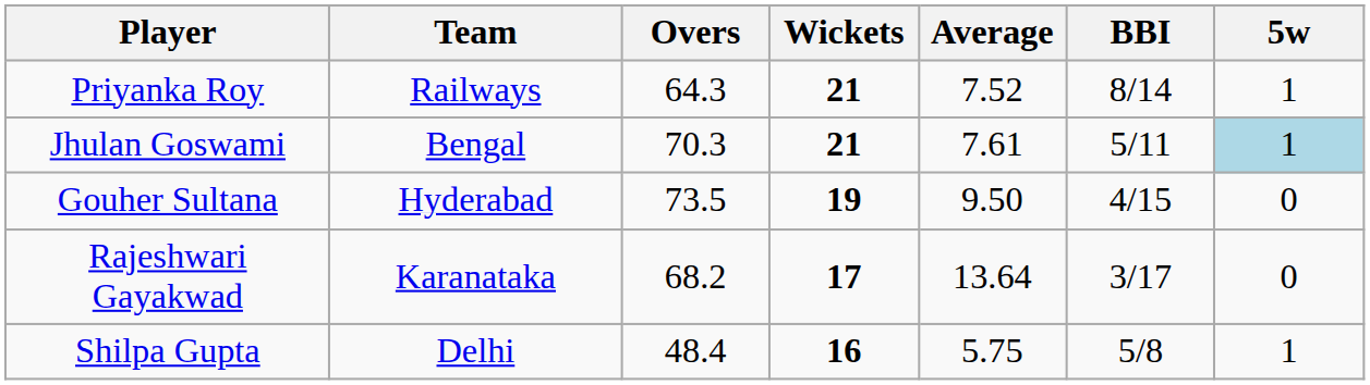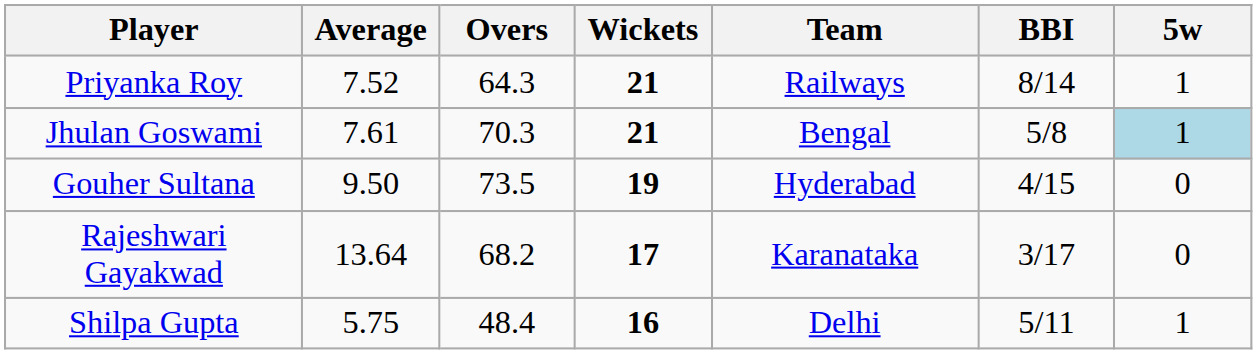columns swapped: Team <-> Average
Jhulan Goswami | BBI: 5/11 -> 5/8
Shilpa Gupta | BBI: 5/8 -> 5/11
